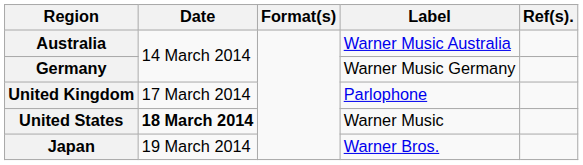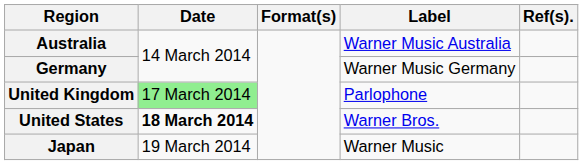United Kingdom | Date: no background -> lightgreen background
United States | Label: Warner Music -> Warner Bros.
Japan | Label: Warner Bros. -> Warner Music
